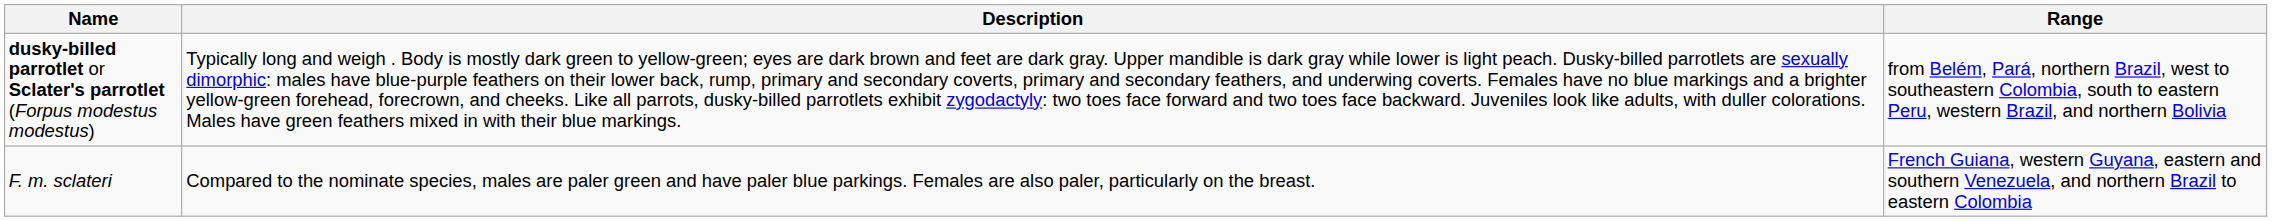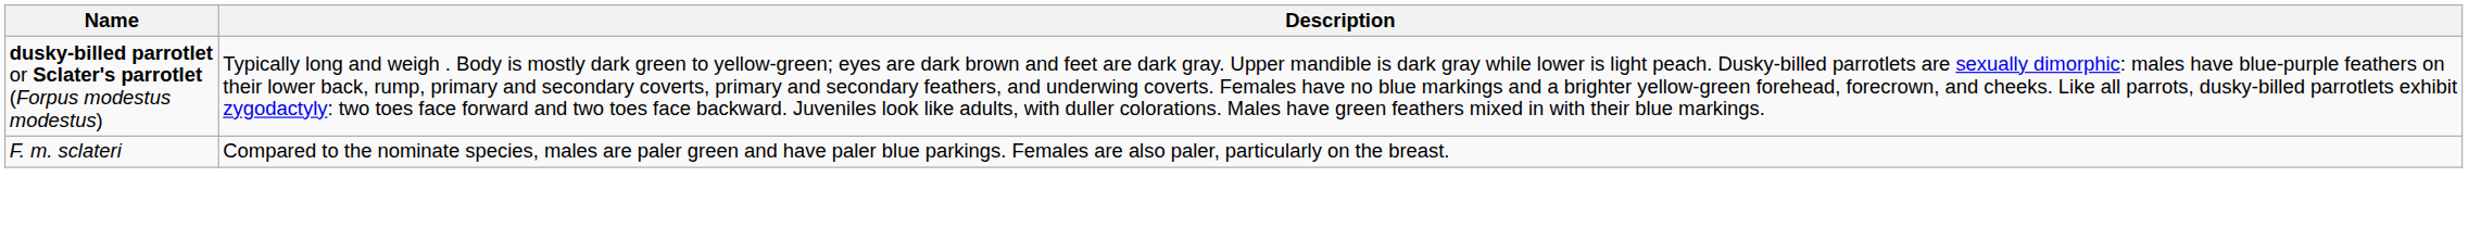- column: Range | from Belém, Pará, northern Brazil, west to southeastern Colombia, south to eastern Peru, western Brazil, and northern Bolivia | French Guiana, western Guyana, eastern and southern Venezuela, and northern Brazil to eastern Colombia
